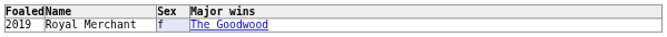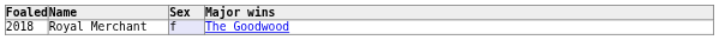Royal Merchant | Foaled: 2019 -> 2018
